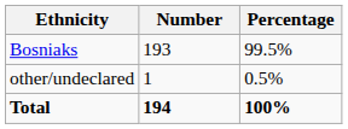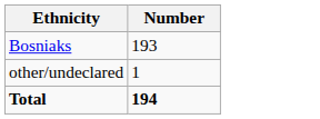- column: Percentage | 99.5% | 0.5% | 100%
